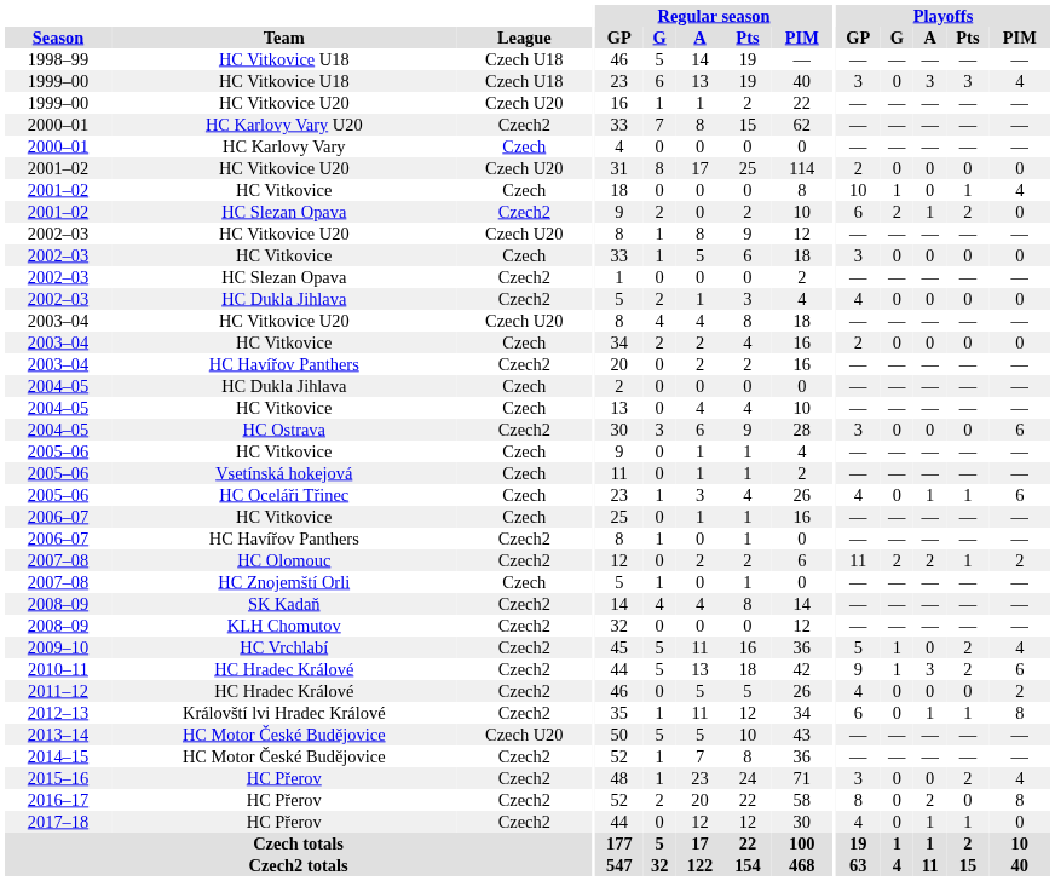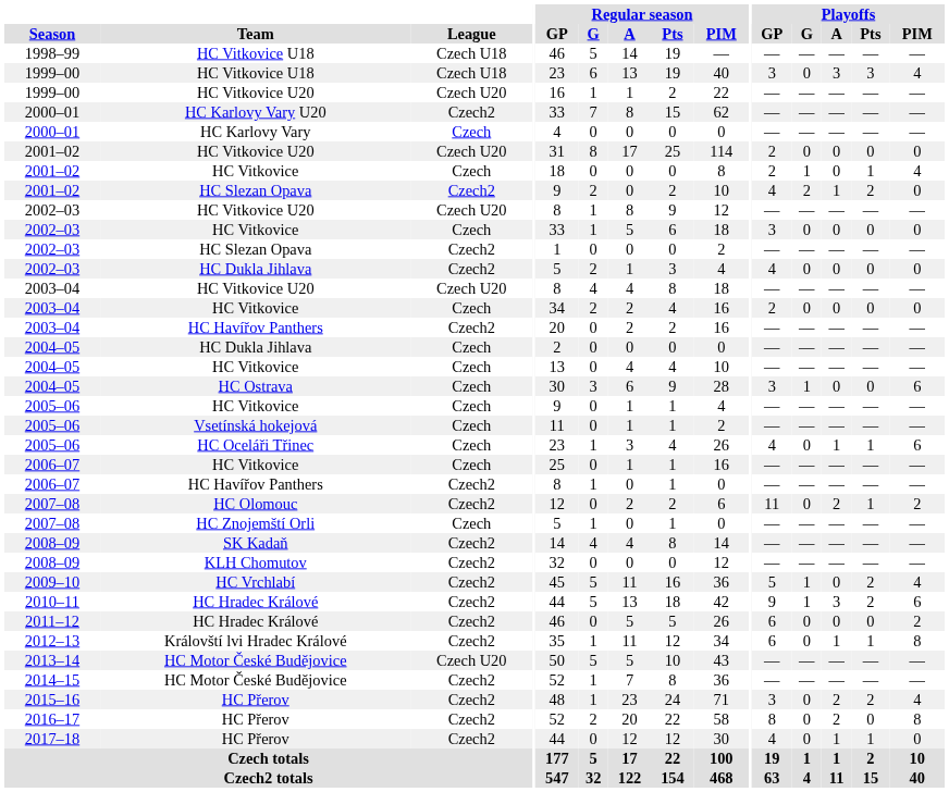2001–02 / HC Vitkovice | Playoffs / GP: 10 -> 2
2001–02 / HC Slezan Opava | Playoffs / GP: 6 -> 4
2004–05 / HC Ostrava | League: Czech2 -> Czech
2004–05 / HC Ostrava | Playoffs / G: 0 -> 1
2007–08 / HC Olomouc | Playoffs / G: 2 -> 0
2011–12 | Playoffs / GP: 4 -> 6
2015–16 | Playoffs / A: 0 -> 2
